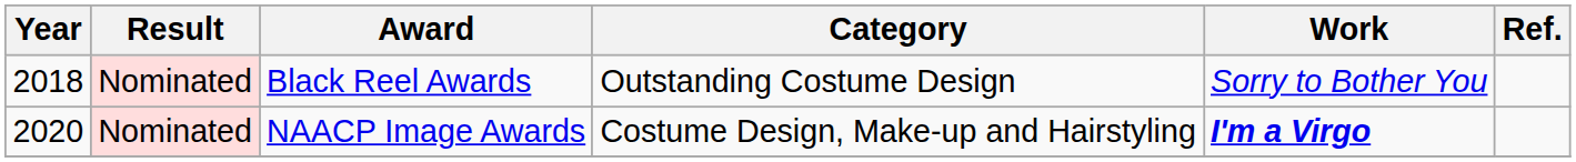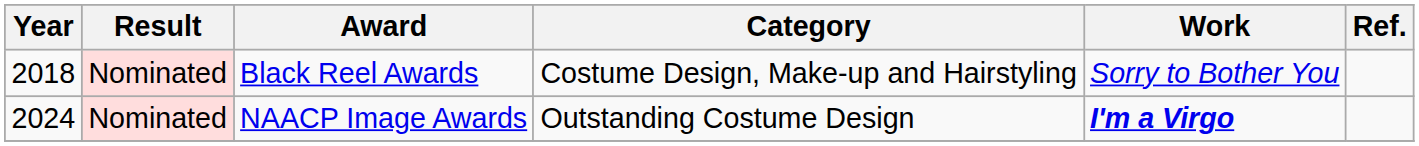Black Reel Awards | Category: Outstanding Costume Design -> Costume Design, Make-up and Hairstyling
NAACP Image Awards | Year: 2020 -> 2024
NAACP Image Awards | Category: Costume Design, Make-up and Hairstyling -> Outstanding Costume Design
